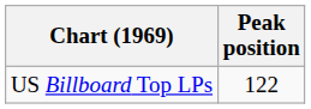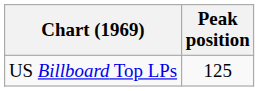US Billboard Top LPs | Peak position: 122 -> 125
